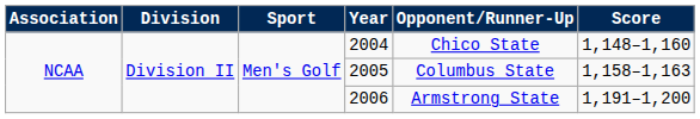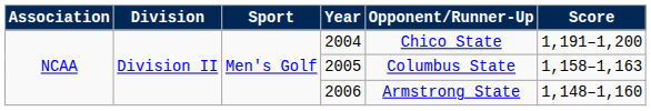2004 | Score: 1,148–1,160 -> 1,191–1,200
2006 | Score: 1,191–1,200 -> 1,148–1,160
